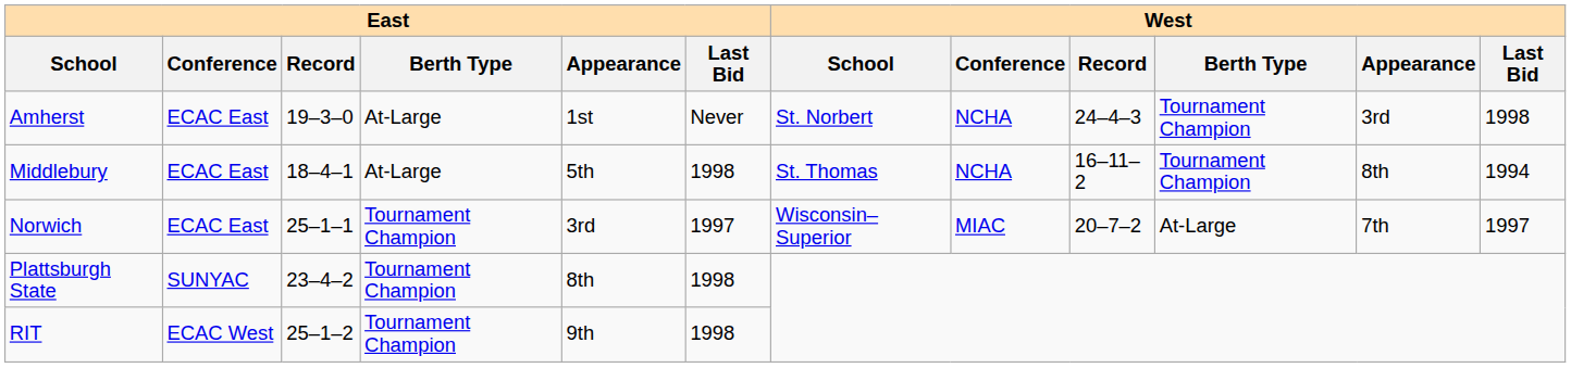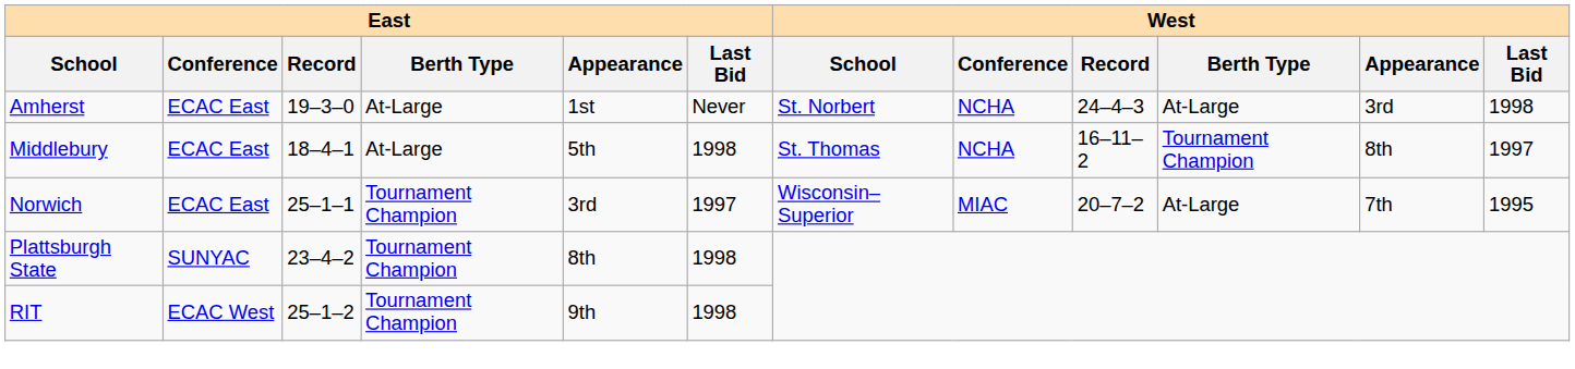Amherst | West / Berth Type: Tournament Champion -> At-Large
Middlebury | West / Last Bid: 1994 -> 1997
Norwich | West / Last Bid: 1997 -> 1995
